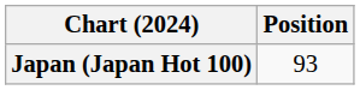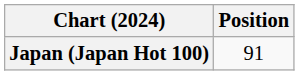Japan (Japan Hot 100) | Position: 93 -> 91
